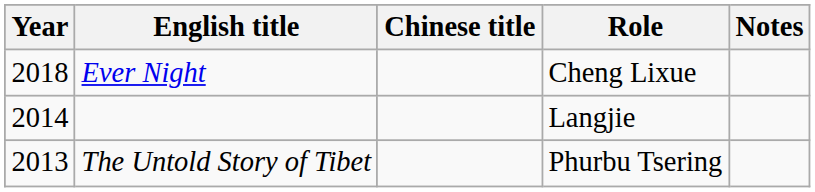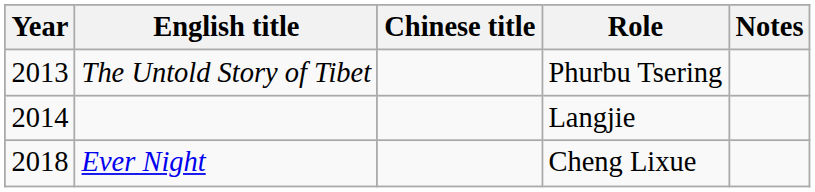rows swapped: The Untold Story of Tibet <-> Ever Night
